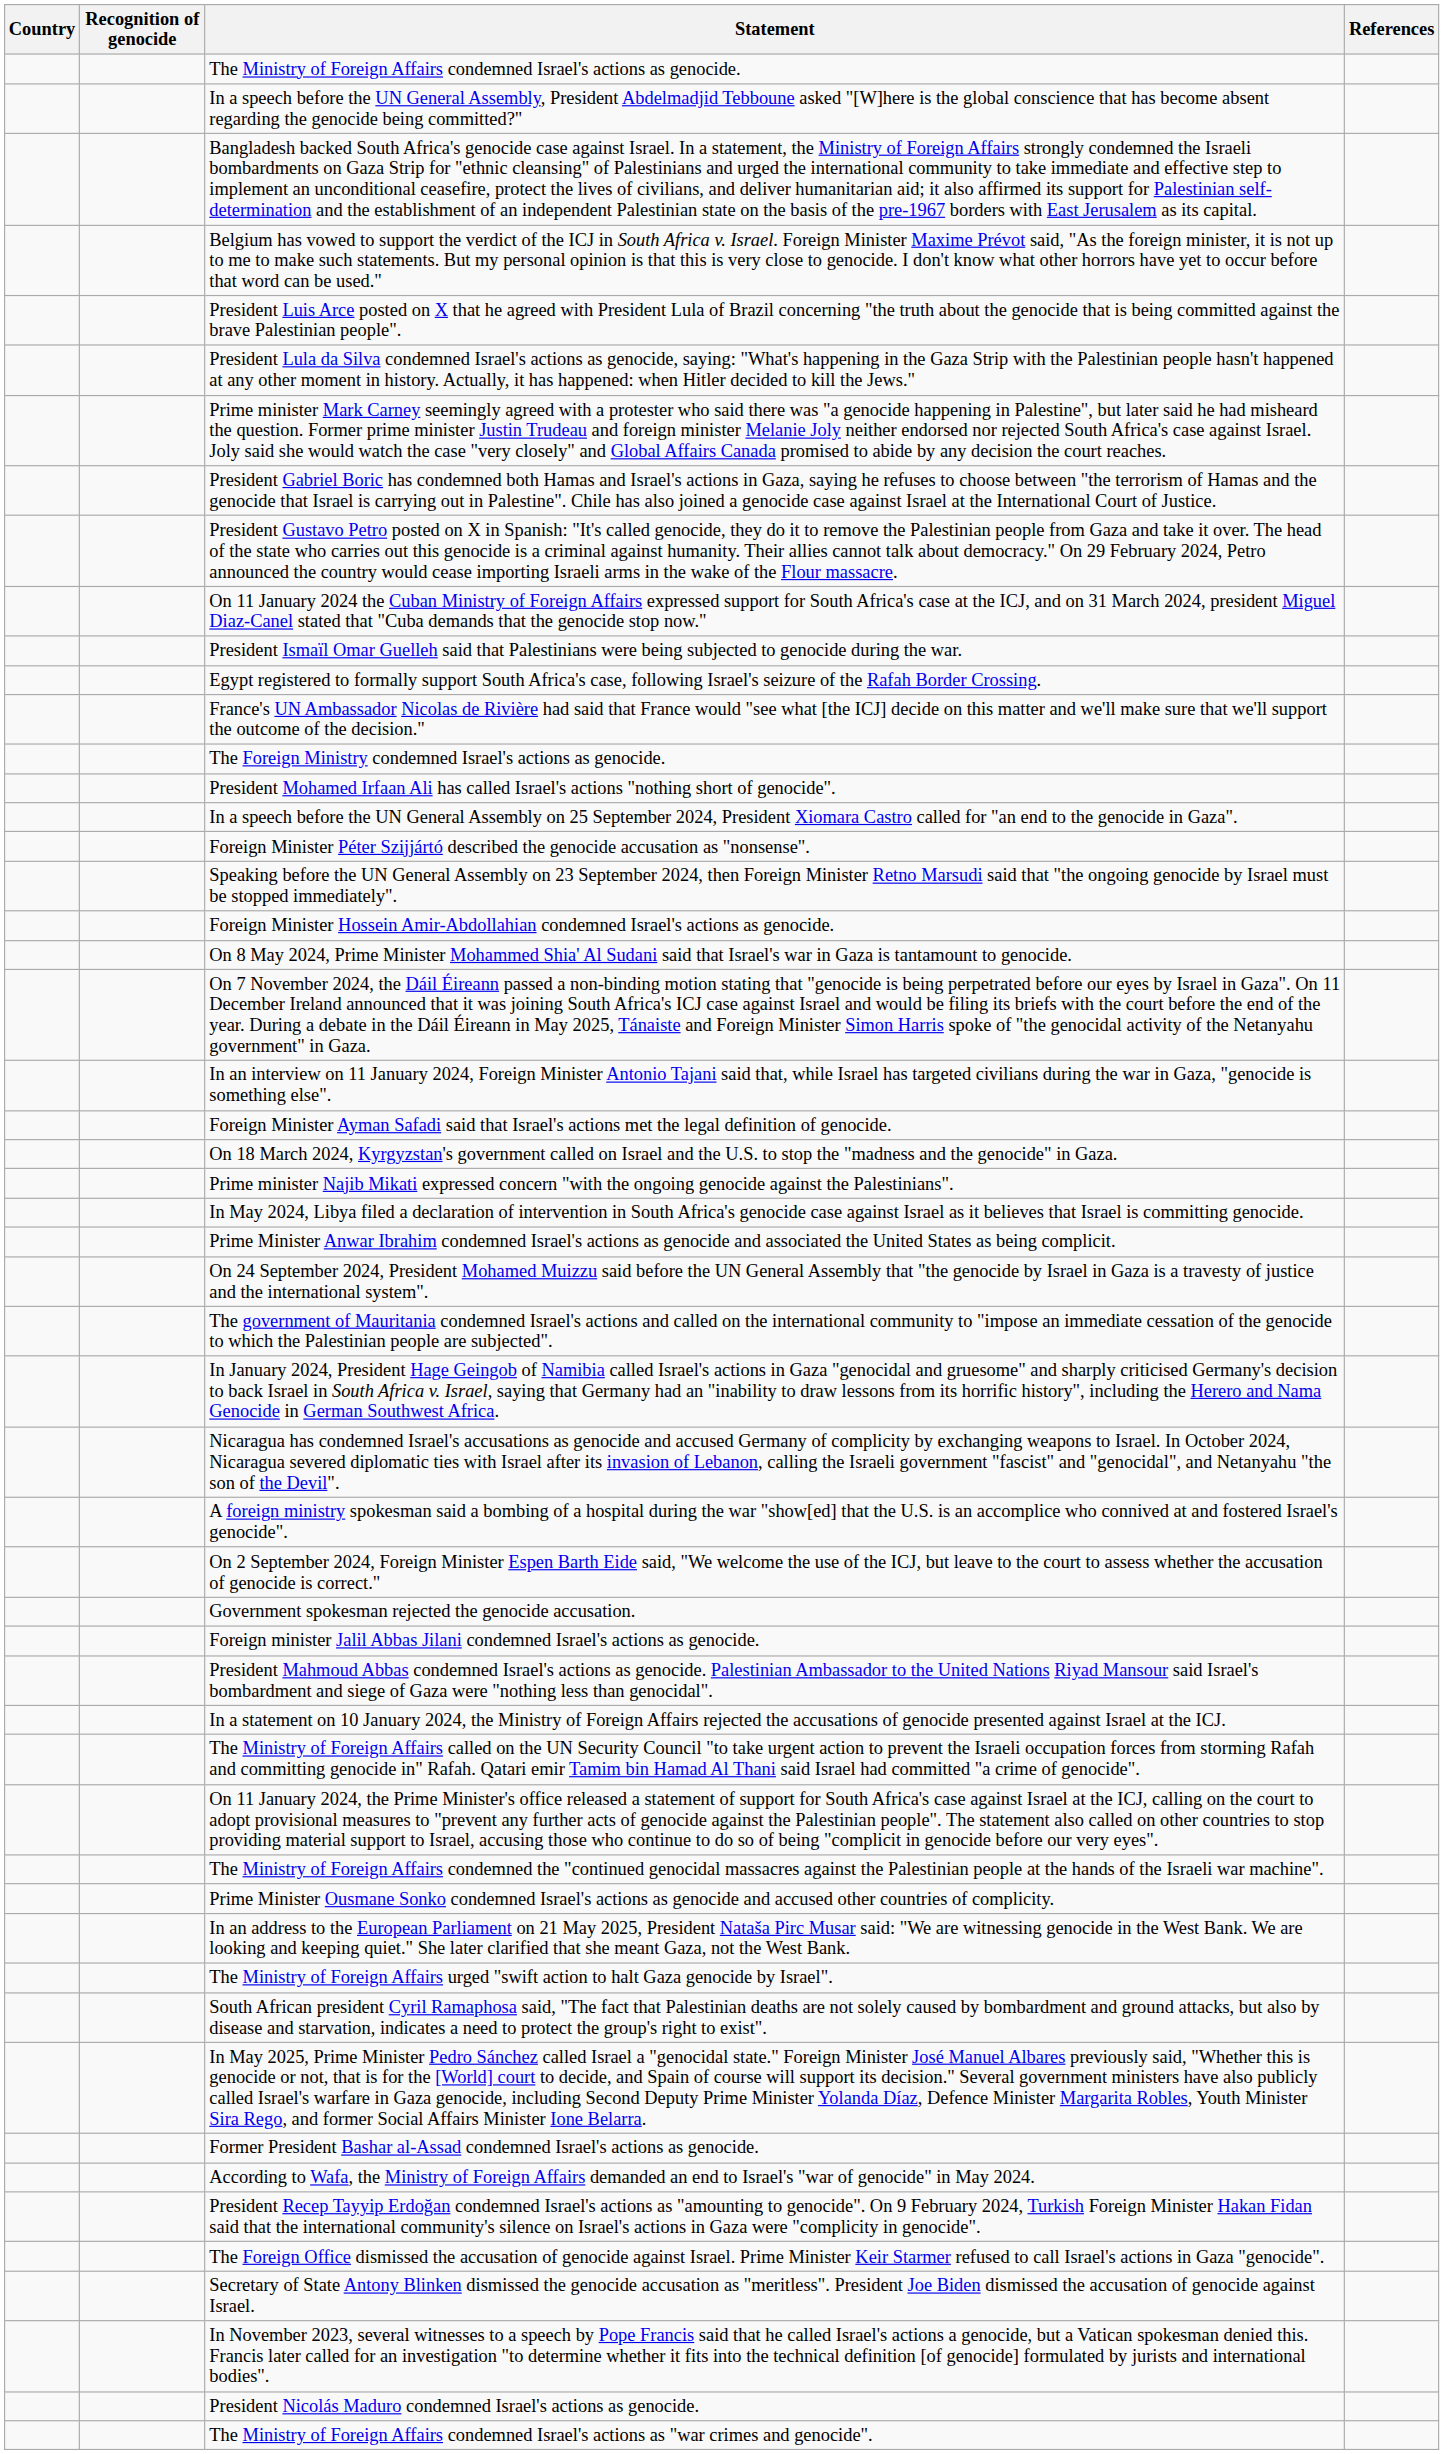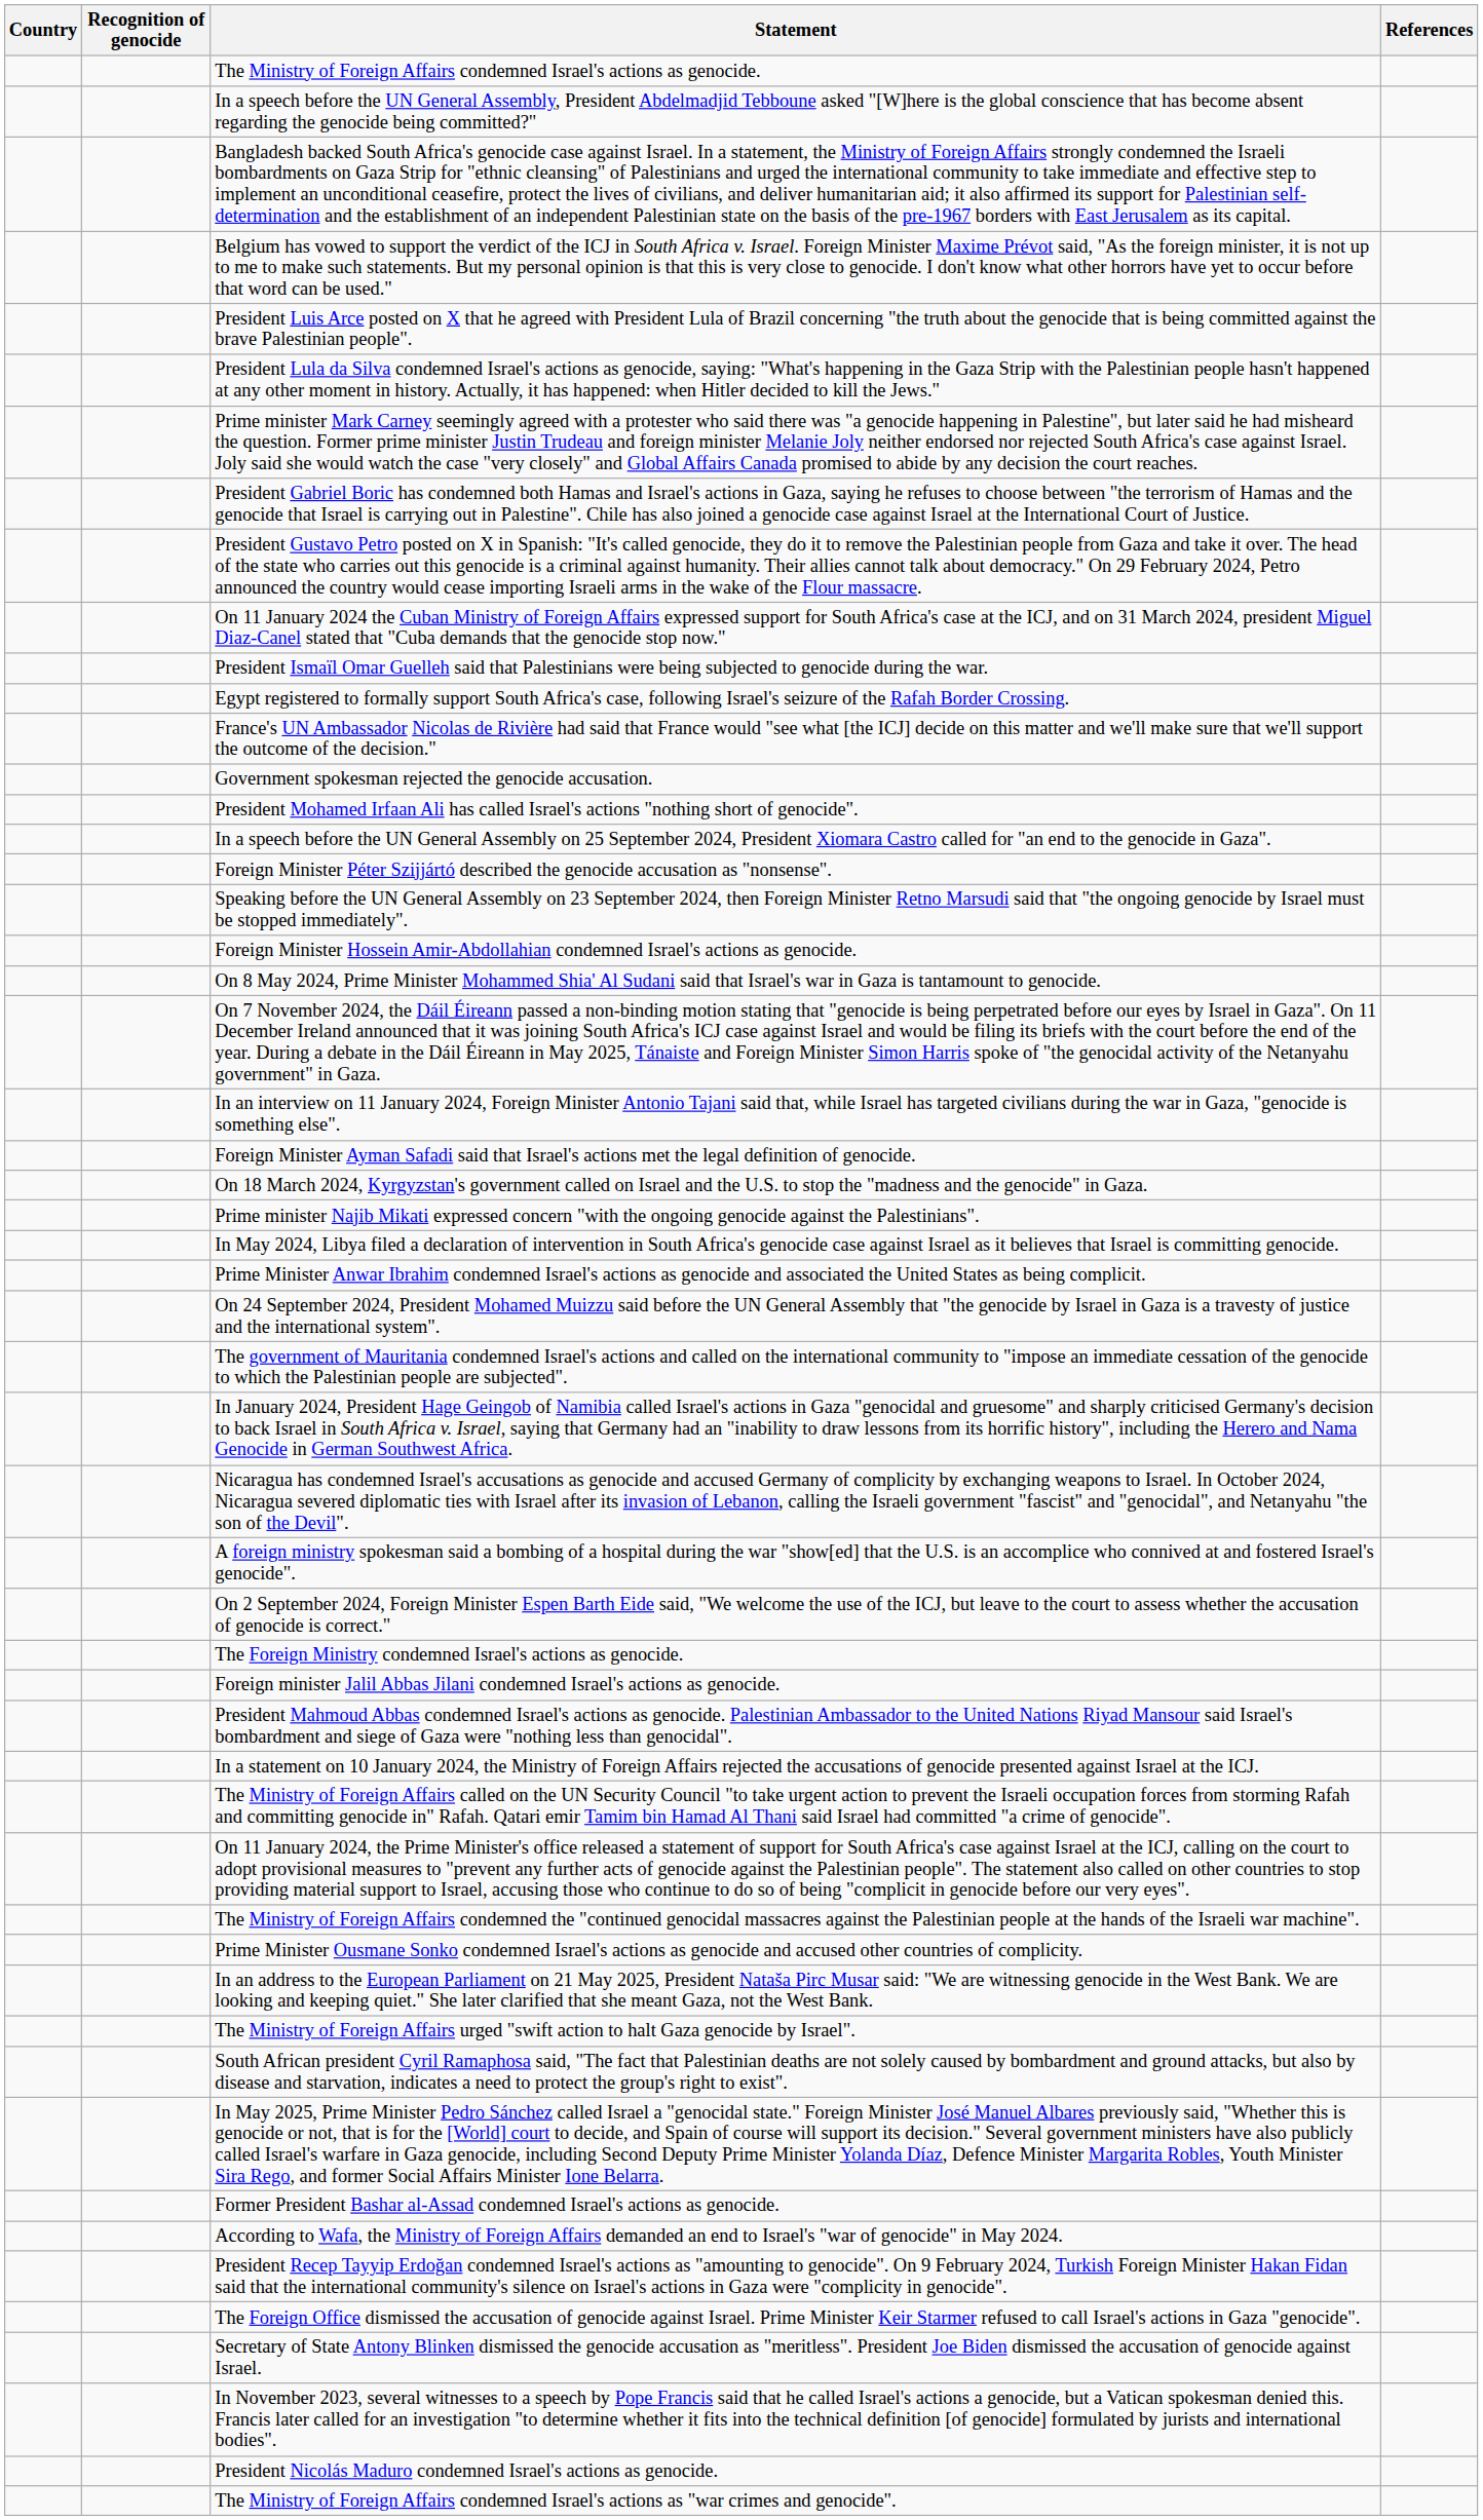rows swapped: Government spokesman rejected the genocide accusation. <-> The Foreign Ministry condemned Israel's actions as genocide.
